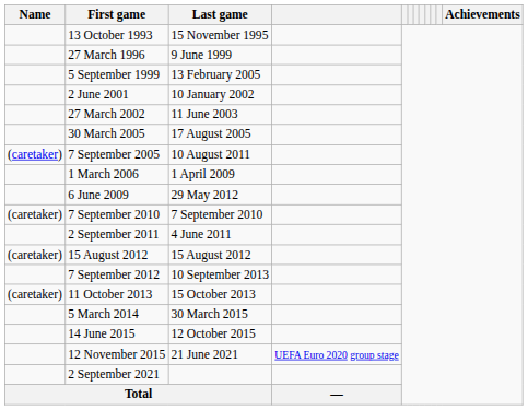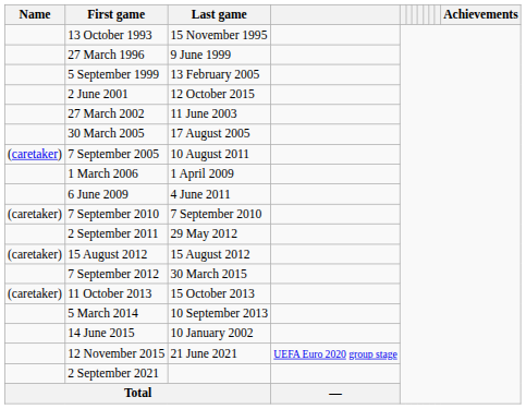2 June 2001 | Last game: 10 January 2002 -> 12 October 2015
6 June 2009 | Last game: 29 May 2012 -> 4 June 2011
2 September 2011 | Last game: 4 June 2011 -> 29 May 2012
7 September 2012 | Last game: 10 September 2013 -> 30 March 2015
5 March 2014 | Last game: 30 March 2015 -> 10 September 2013
14 June 2015 | Last game: 12 October 2015 -> 10 January 2002
